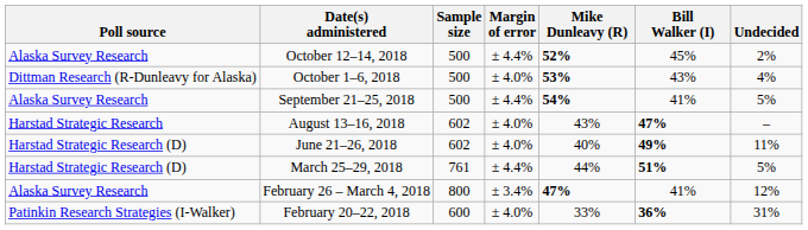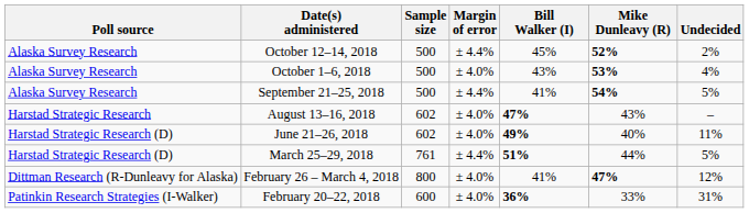columns swapped: Bill Walker (I) <-> Mike Dunleavy (R)
October 1–6, 2018 | Poll source: Dittman Research (R-Dunleavy for Alaska) -> Alaska Survey Research
February 26 – March 4, 2018 | Poll source: Alaska Survey Research -> Dittman Research (R-Dunleavy for Alaska)
February 26 – March 4, 2018 | Margin of error: ± 3.4% -> ± 4.0%
